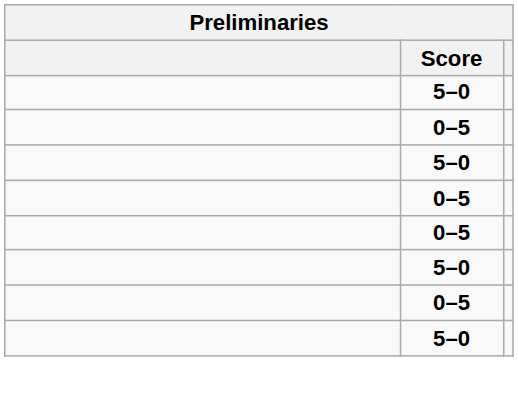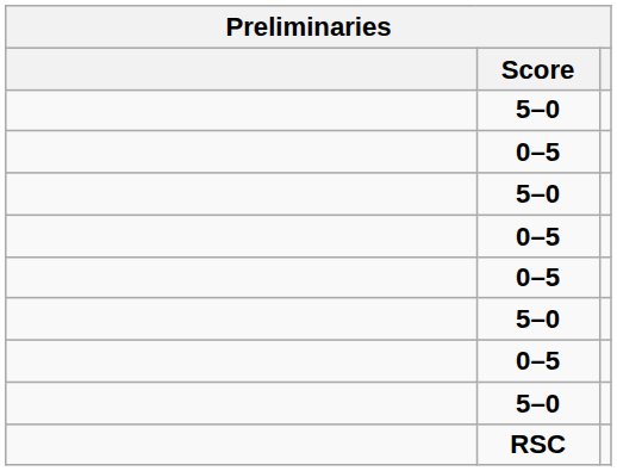+ row: RSC
